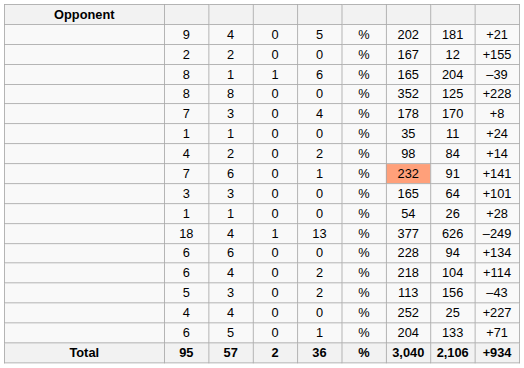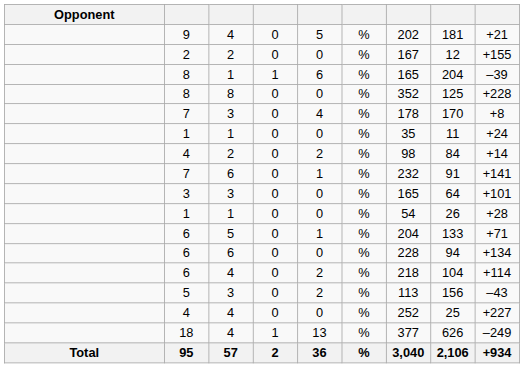7 / 6 | column 7: lightsalmon background -> no background
rows swapped: 18 <-> 6 / 5
